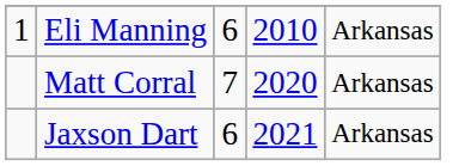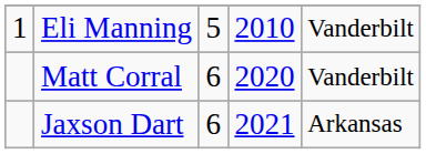Eli Manning | column 3: 6 -> 5
Eli Manning | column 5: Arkansas -> Vanderbilt
Matt Corral | column 3: 7 -> 6
Matt Corral | column 5: Arkansas -> Vanderbilt
